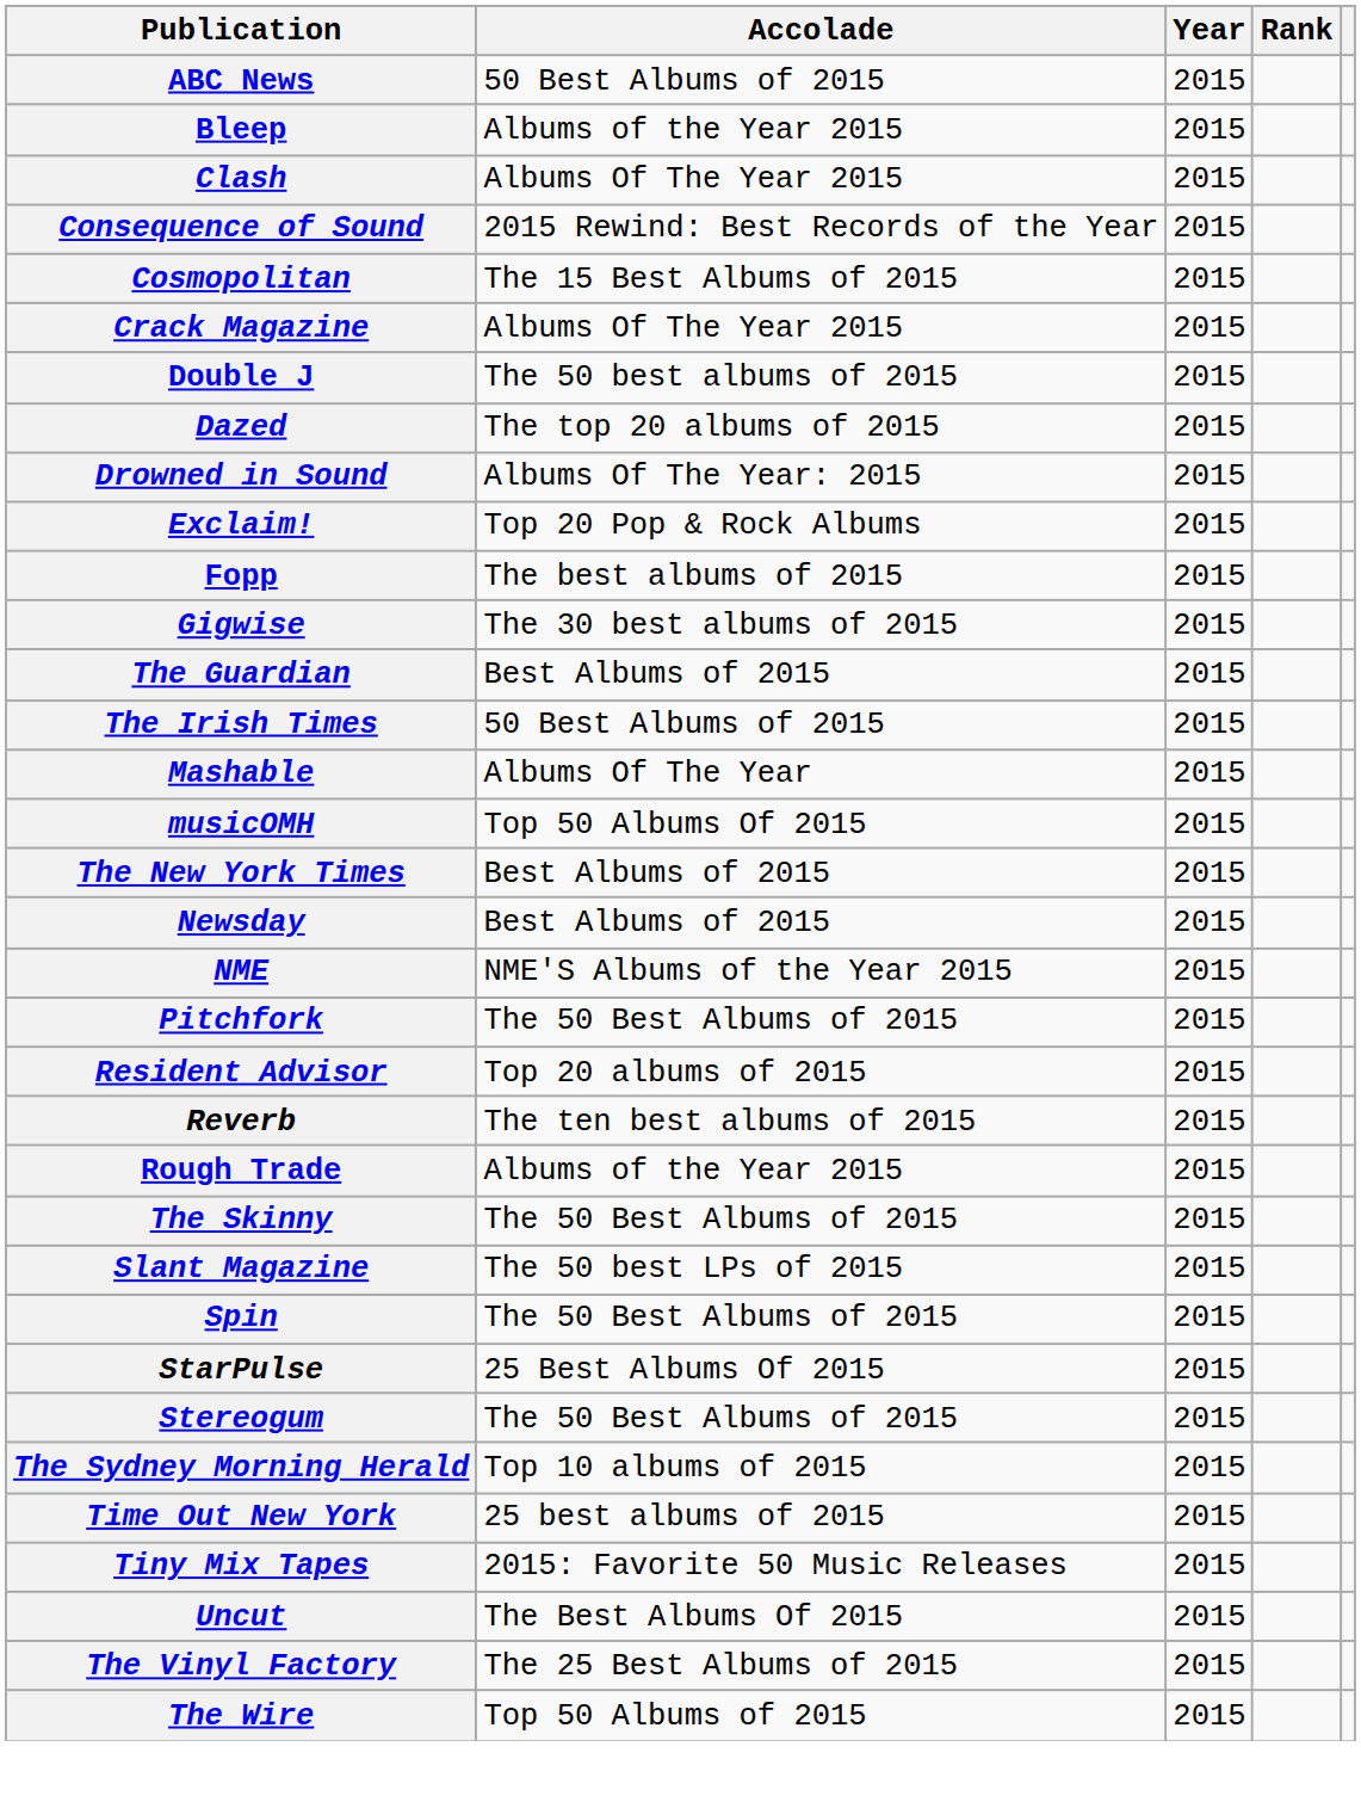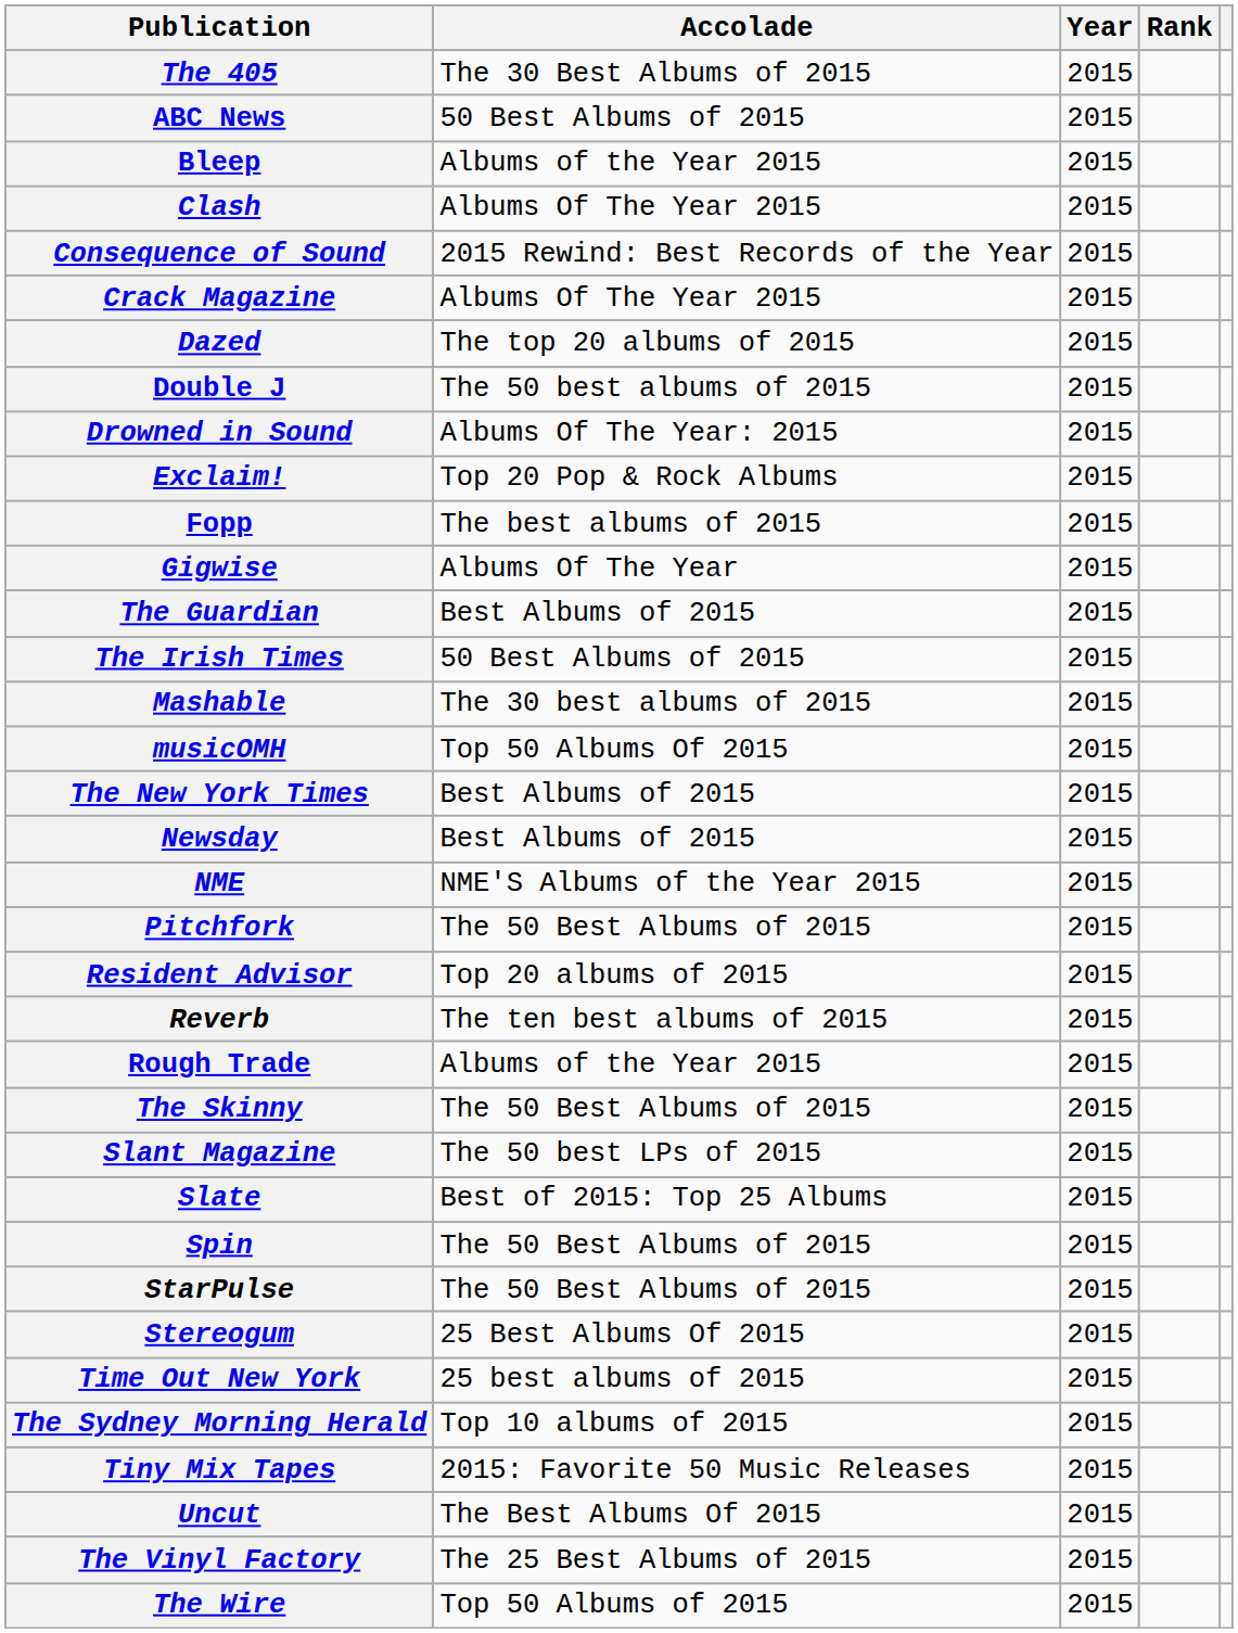+ row: The 405 | The 30 Best Albums of 2015 | 2015
- row: Cosmopolitan | The 15 Best Albums of 2015 | 2015
rows swapped: Dazed <-> Double J
Gigwise | Accolade: The 30 best albums of 2015 -> Albums Of The Year
Mashable | Accolade: Albums Of The Year -> The 30 best albums of 2015
+ row: Slate | Best of 2015: Top 25 Albums | 2015
StarPulse | Accolade: 25 Best Albums Of 2015 -> The 50 Best Albums of 2015
Stereogum | Accolade: The 50 Best Albums of 2015 -> 25 Best Albums Of 2015
rows swapped: The Sydney Morning Herald <-> Time Out New York
